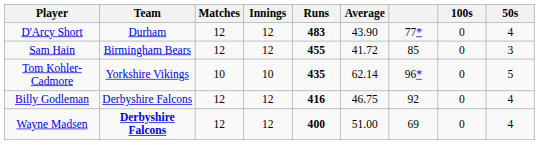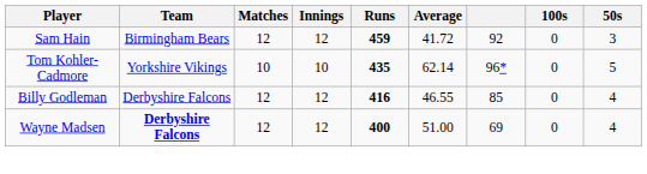- row: D'Arcy Short | Durham | 12 | 12 | 483 | 43.90 | 77* | 0 | 4
Sam Hain | Runs: 455 -> 459
Sam Hain | column 7: 85 -> 92
Billy Godleman | Average: 46.75 -> 46.55
Billy Godleman | column 7: 92 -> 85
